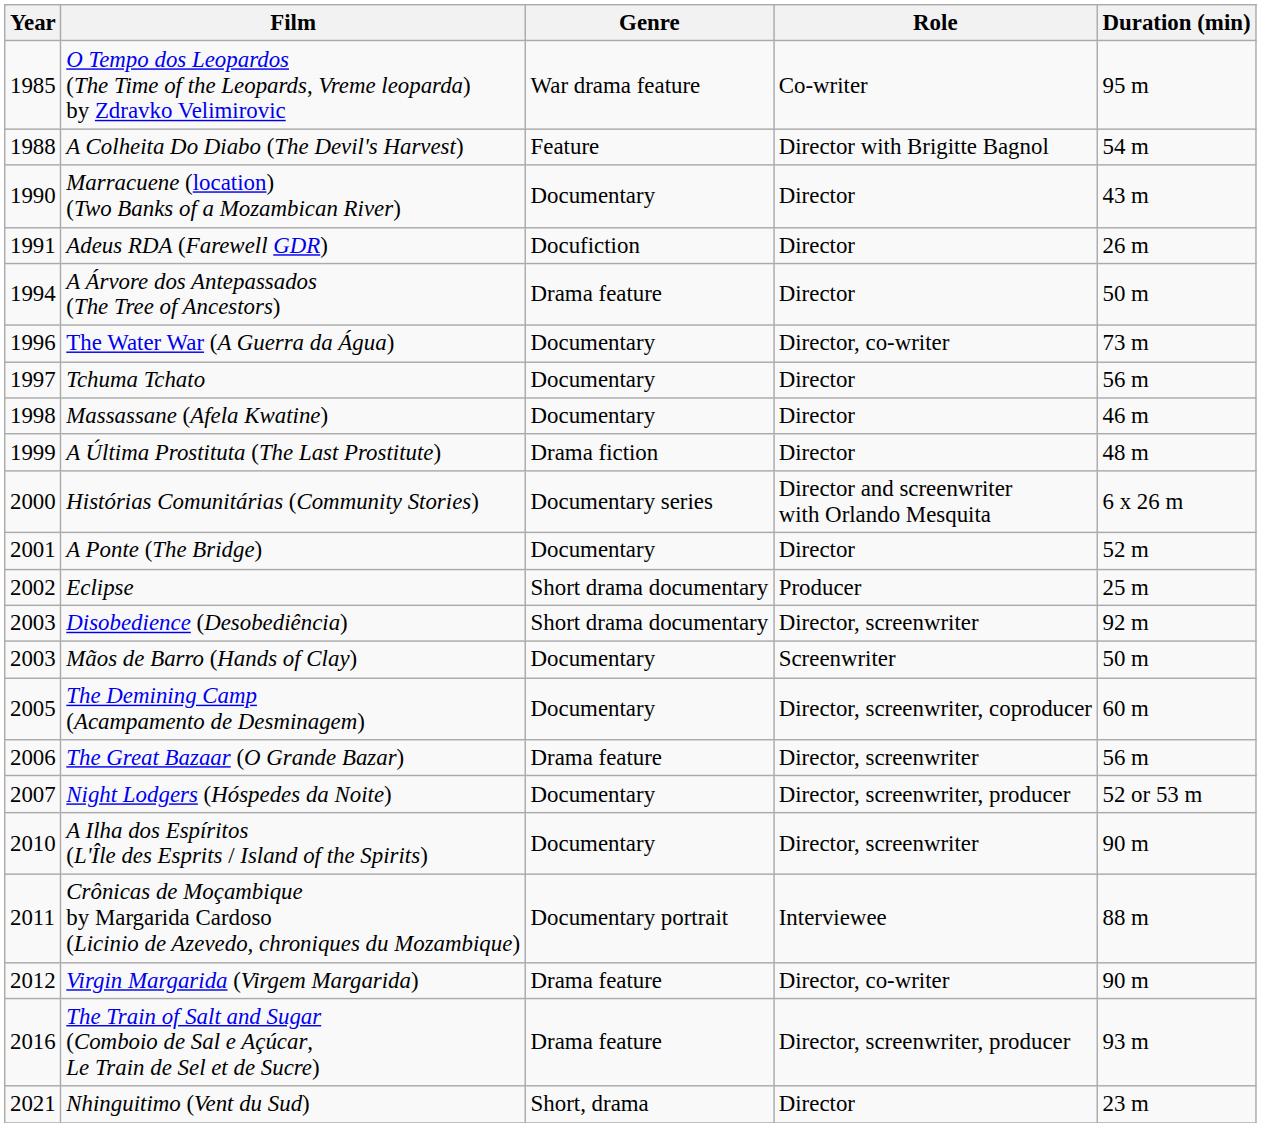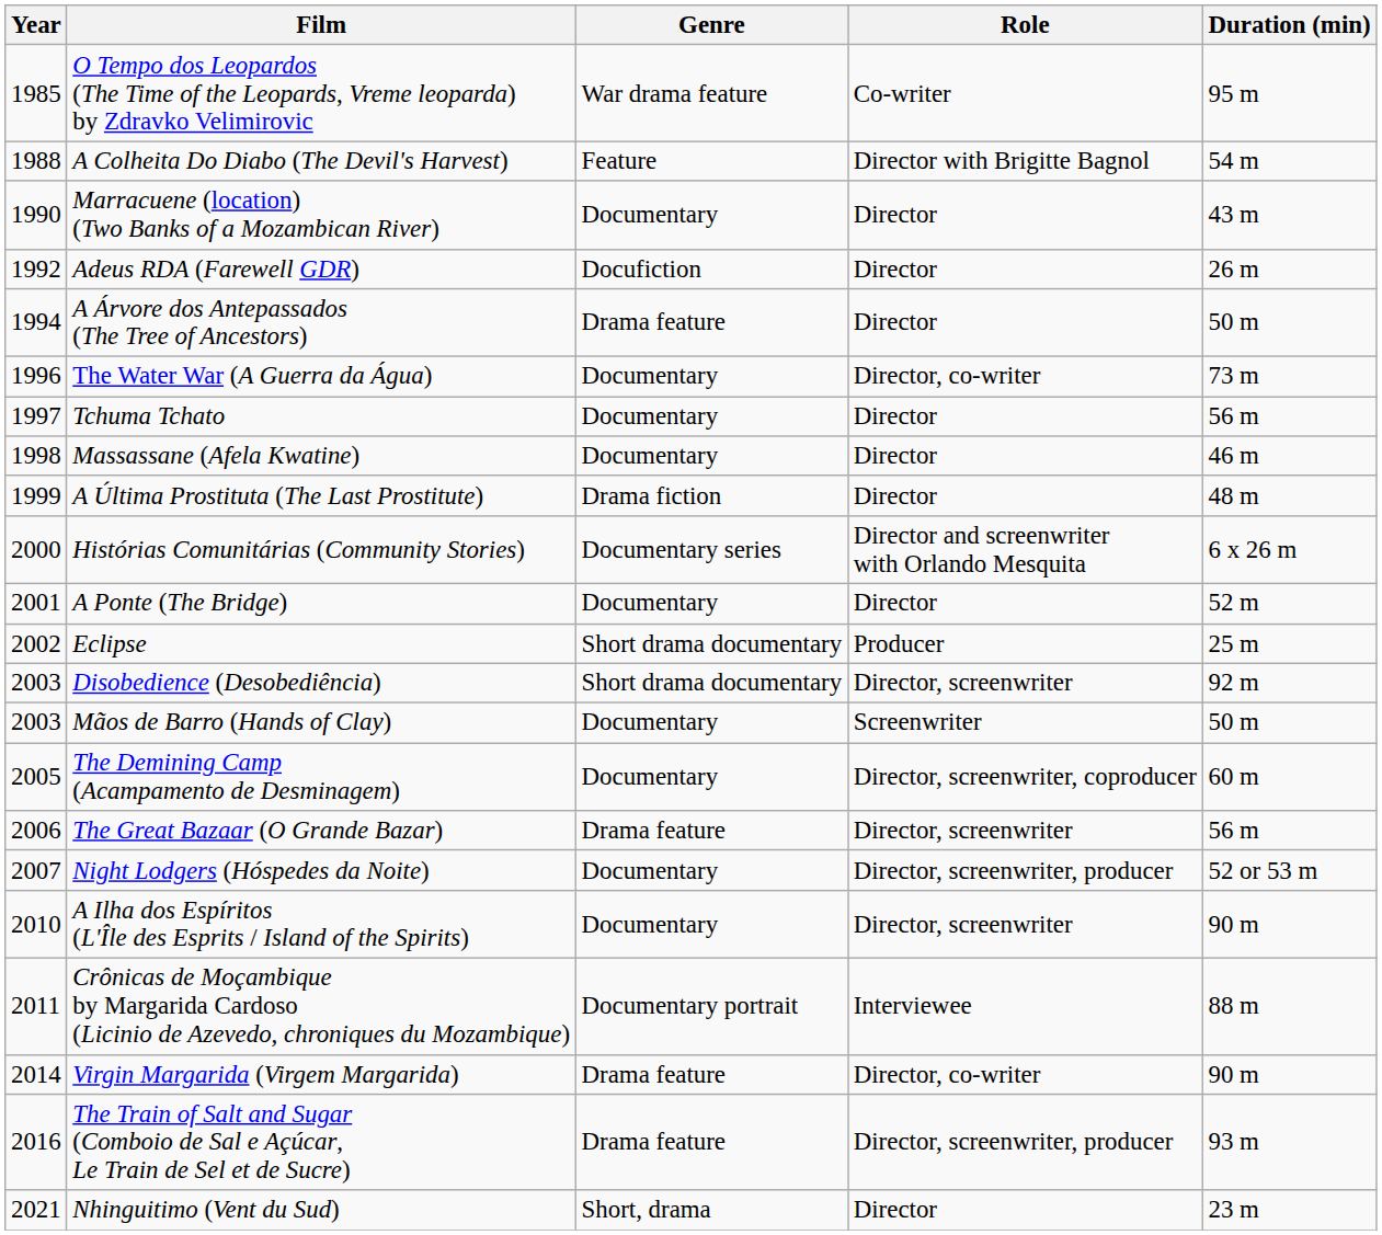Adeus RDA (Farewell GDR) | Year: 1991 -> 1992
Virgin Margarida (Virgem Margarida) | Year: 2012 -> 2014
